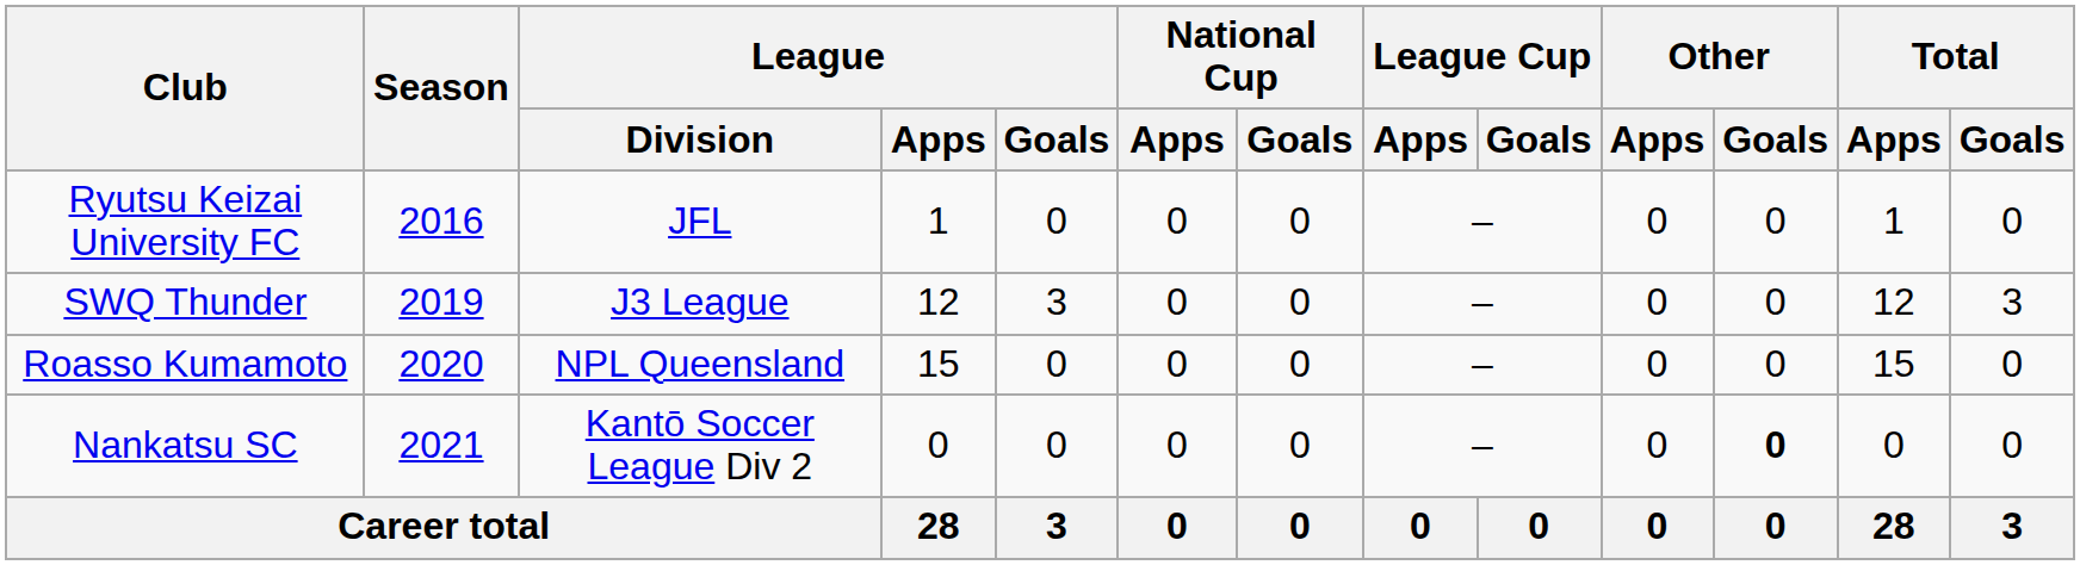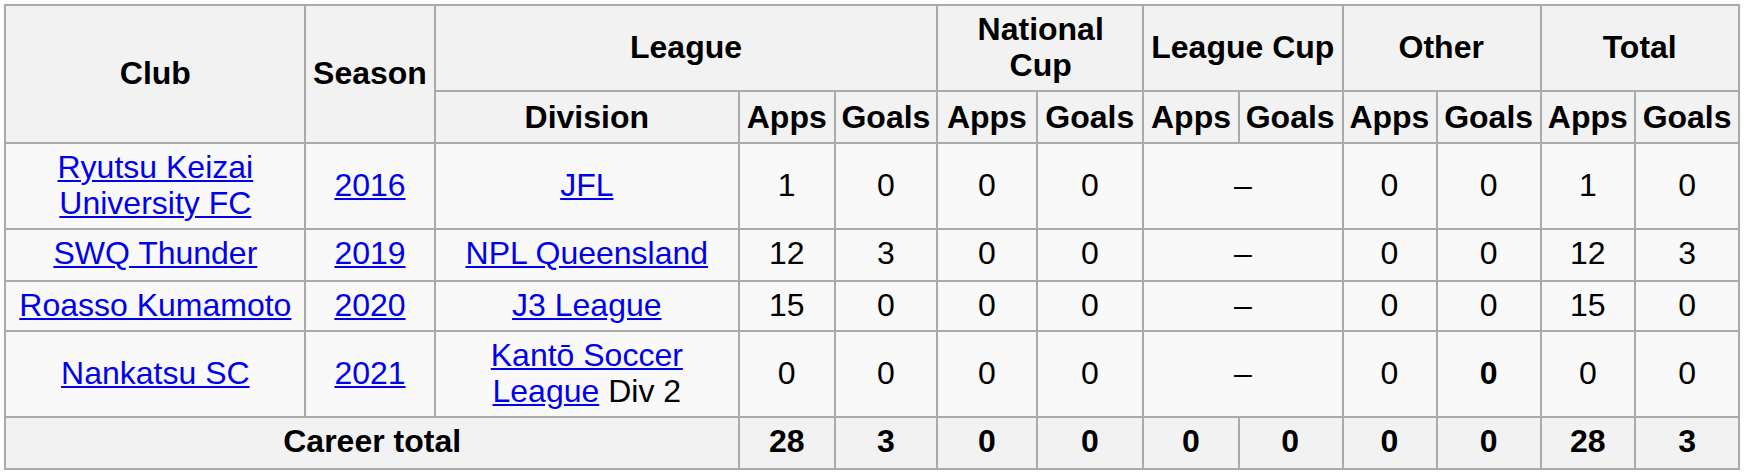SWQ Thunder | League / Division: J3 League -> NPL Queensland
Roasso Kumamoto | League / Division: NPL Queensland -> J3 League
